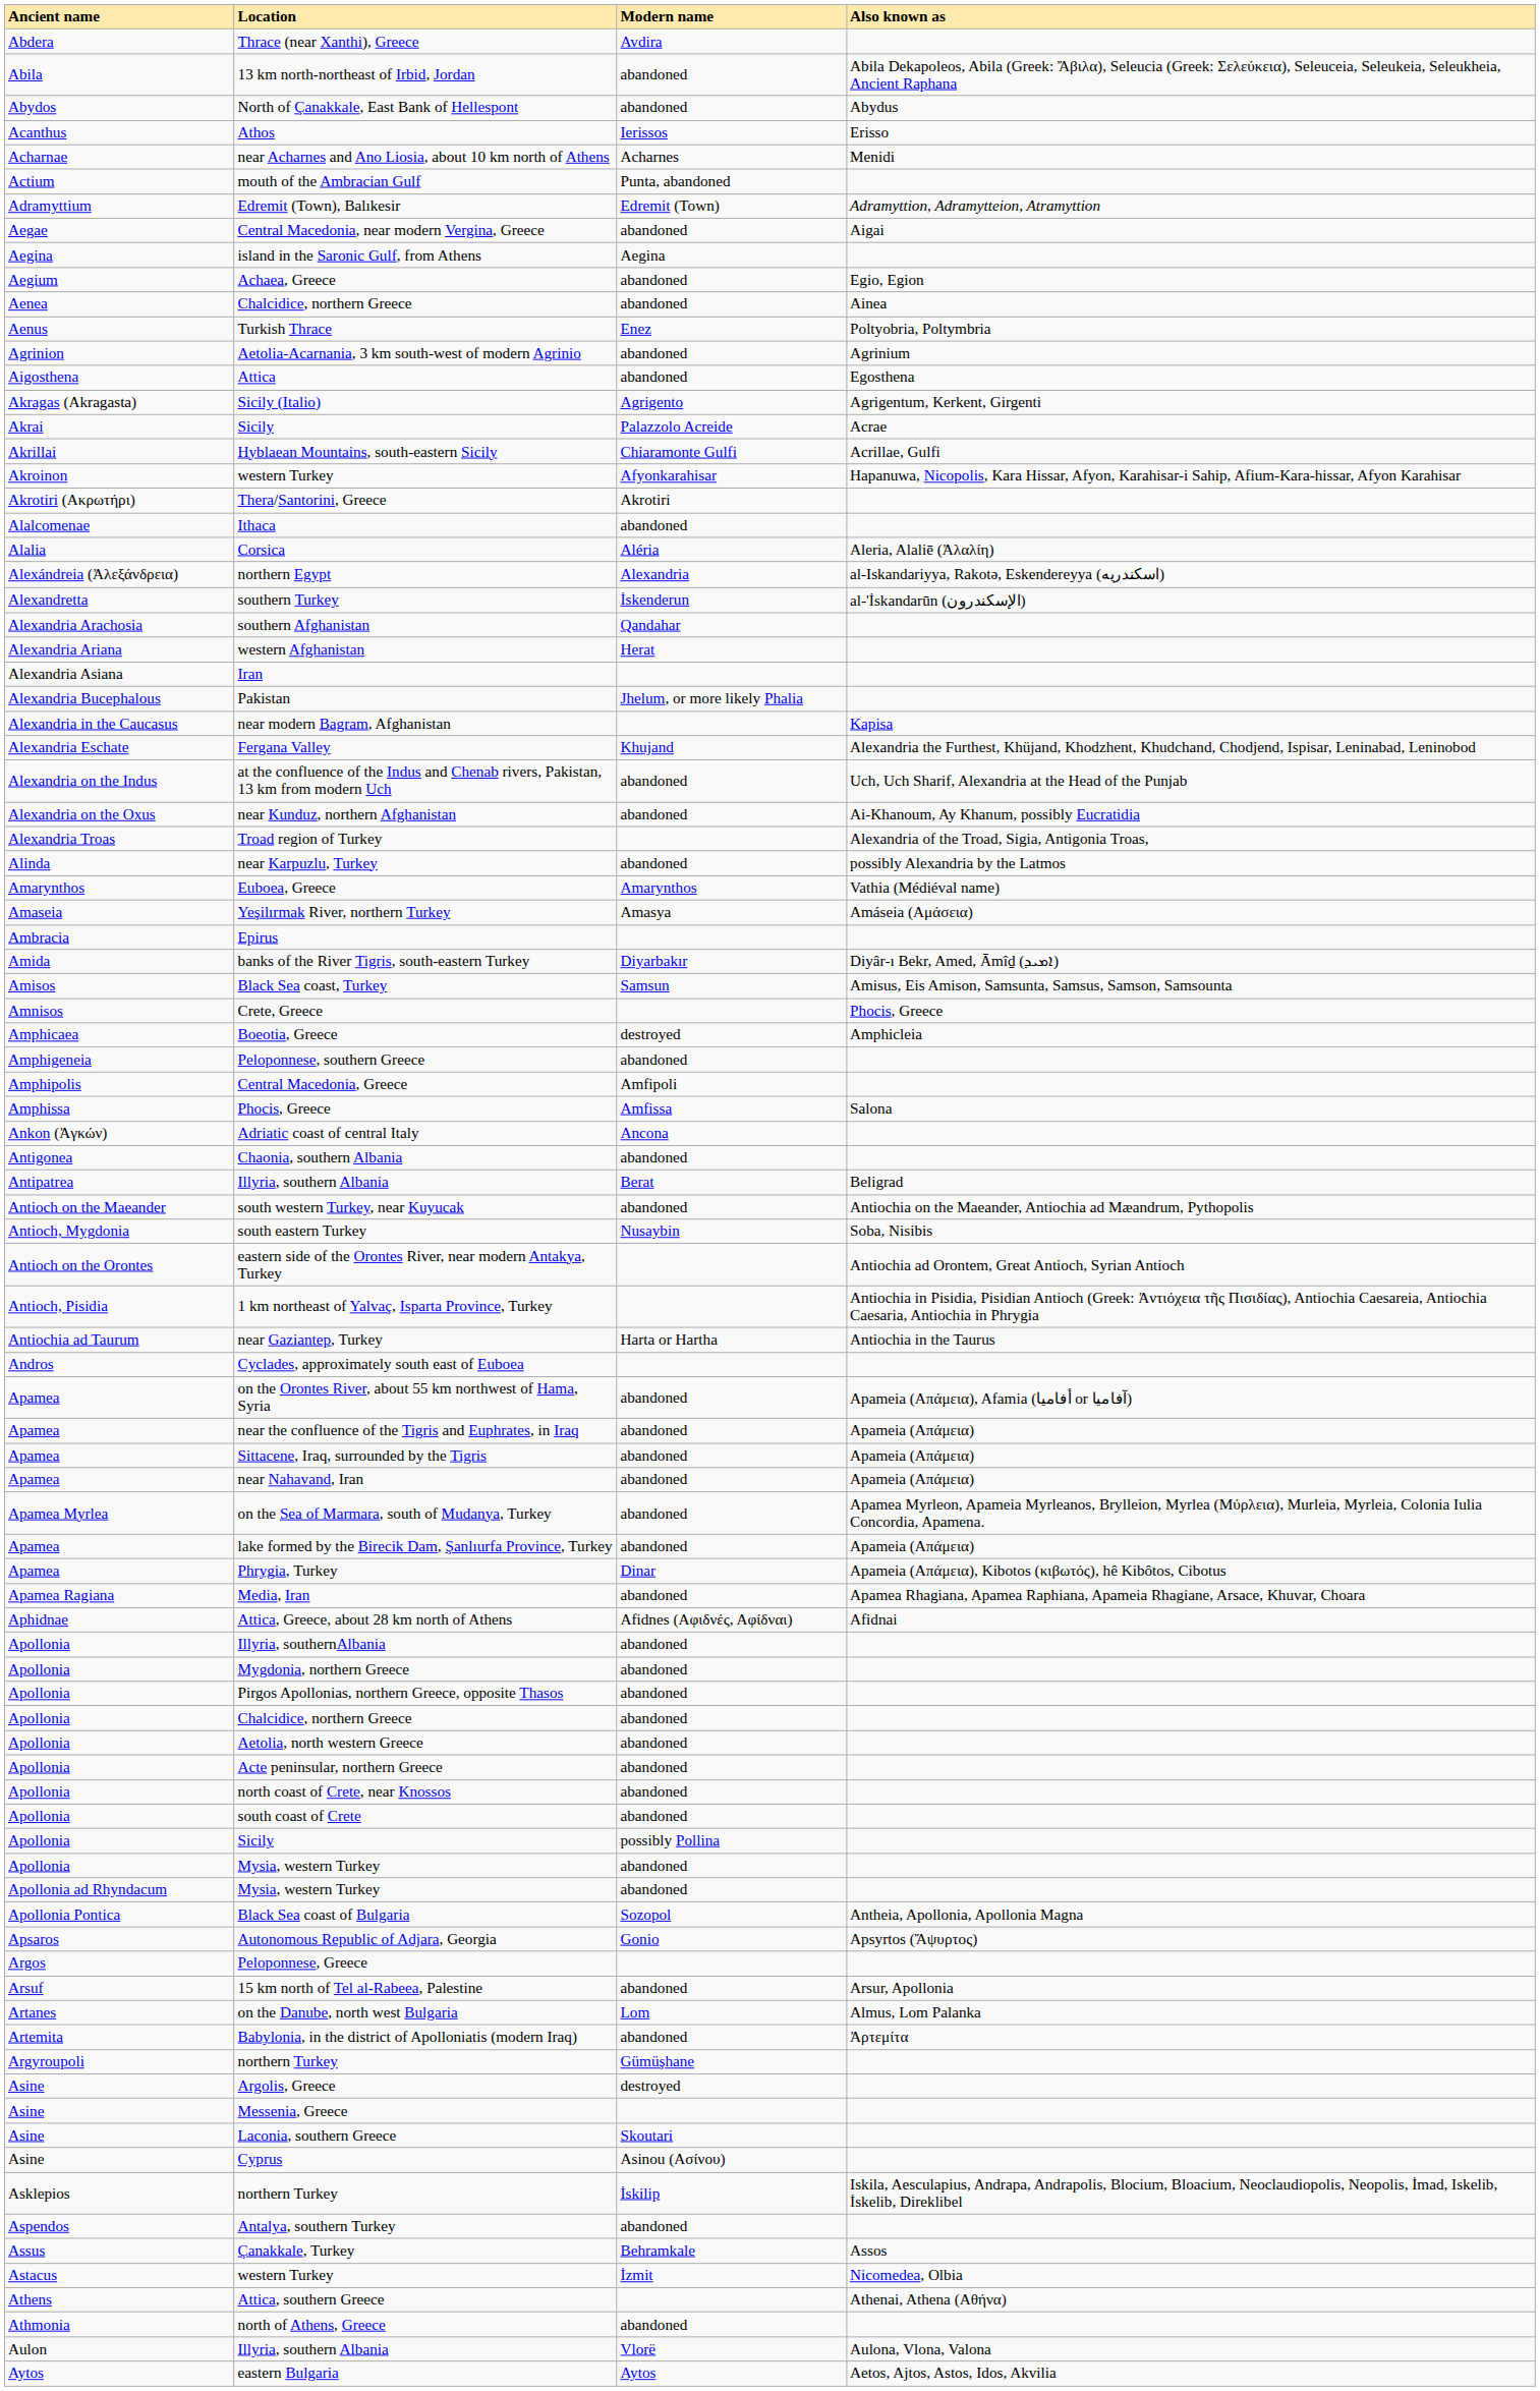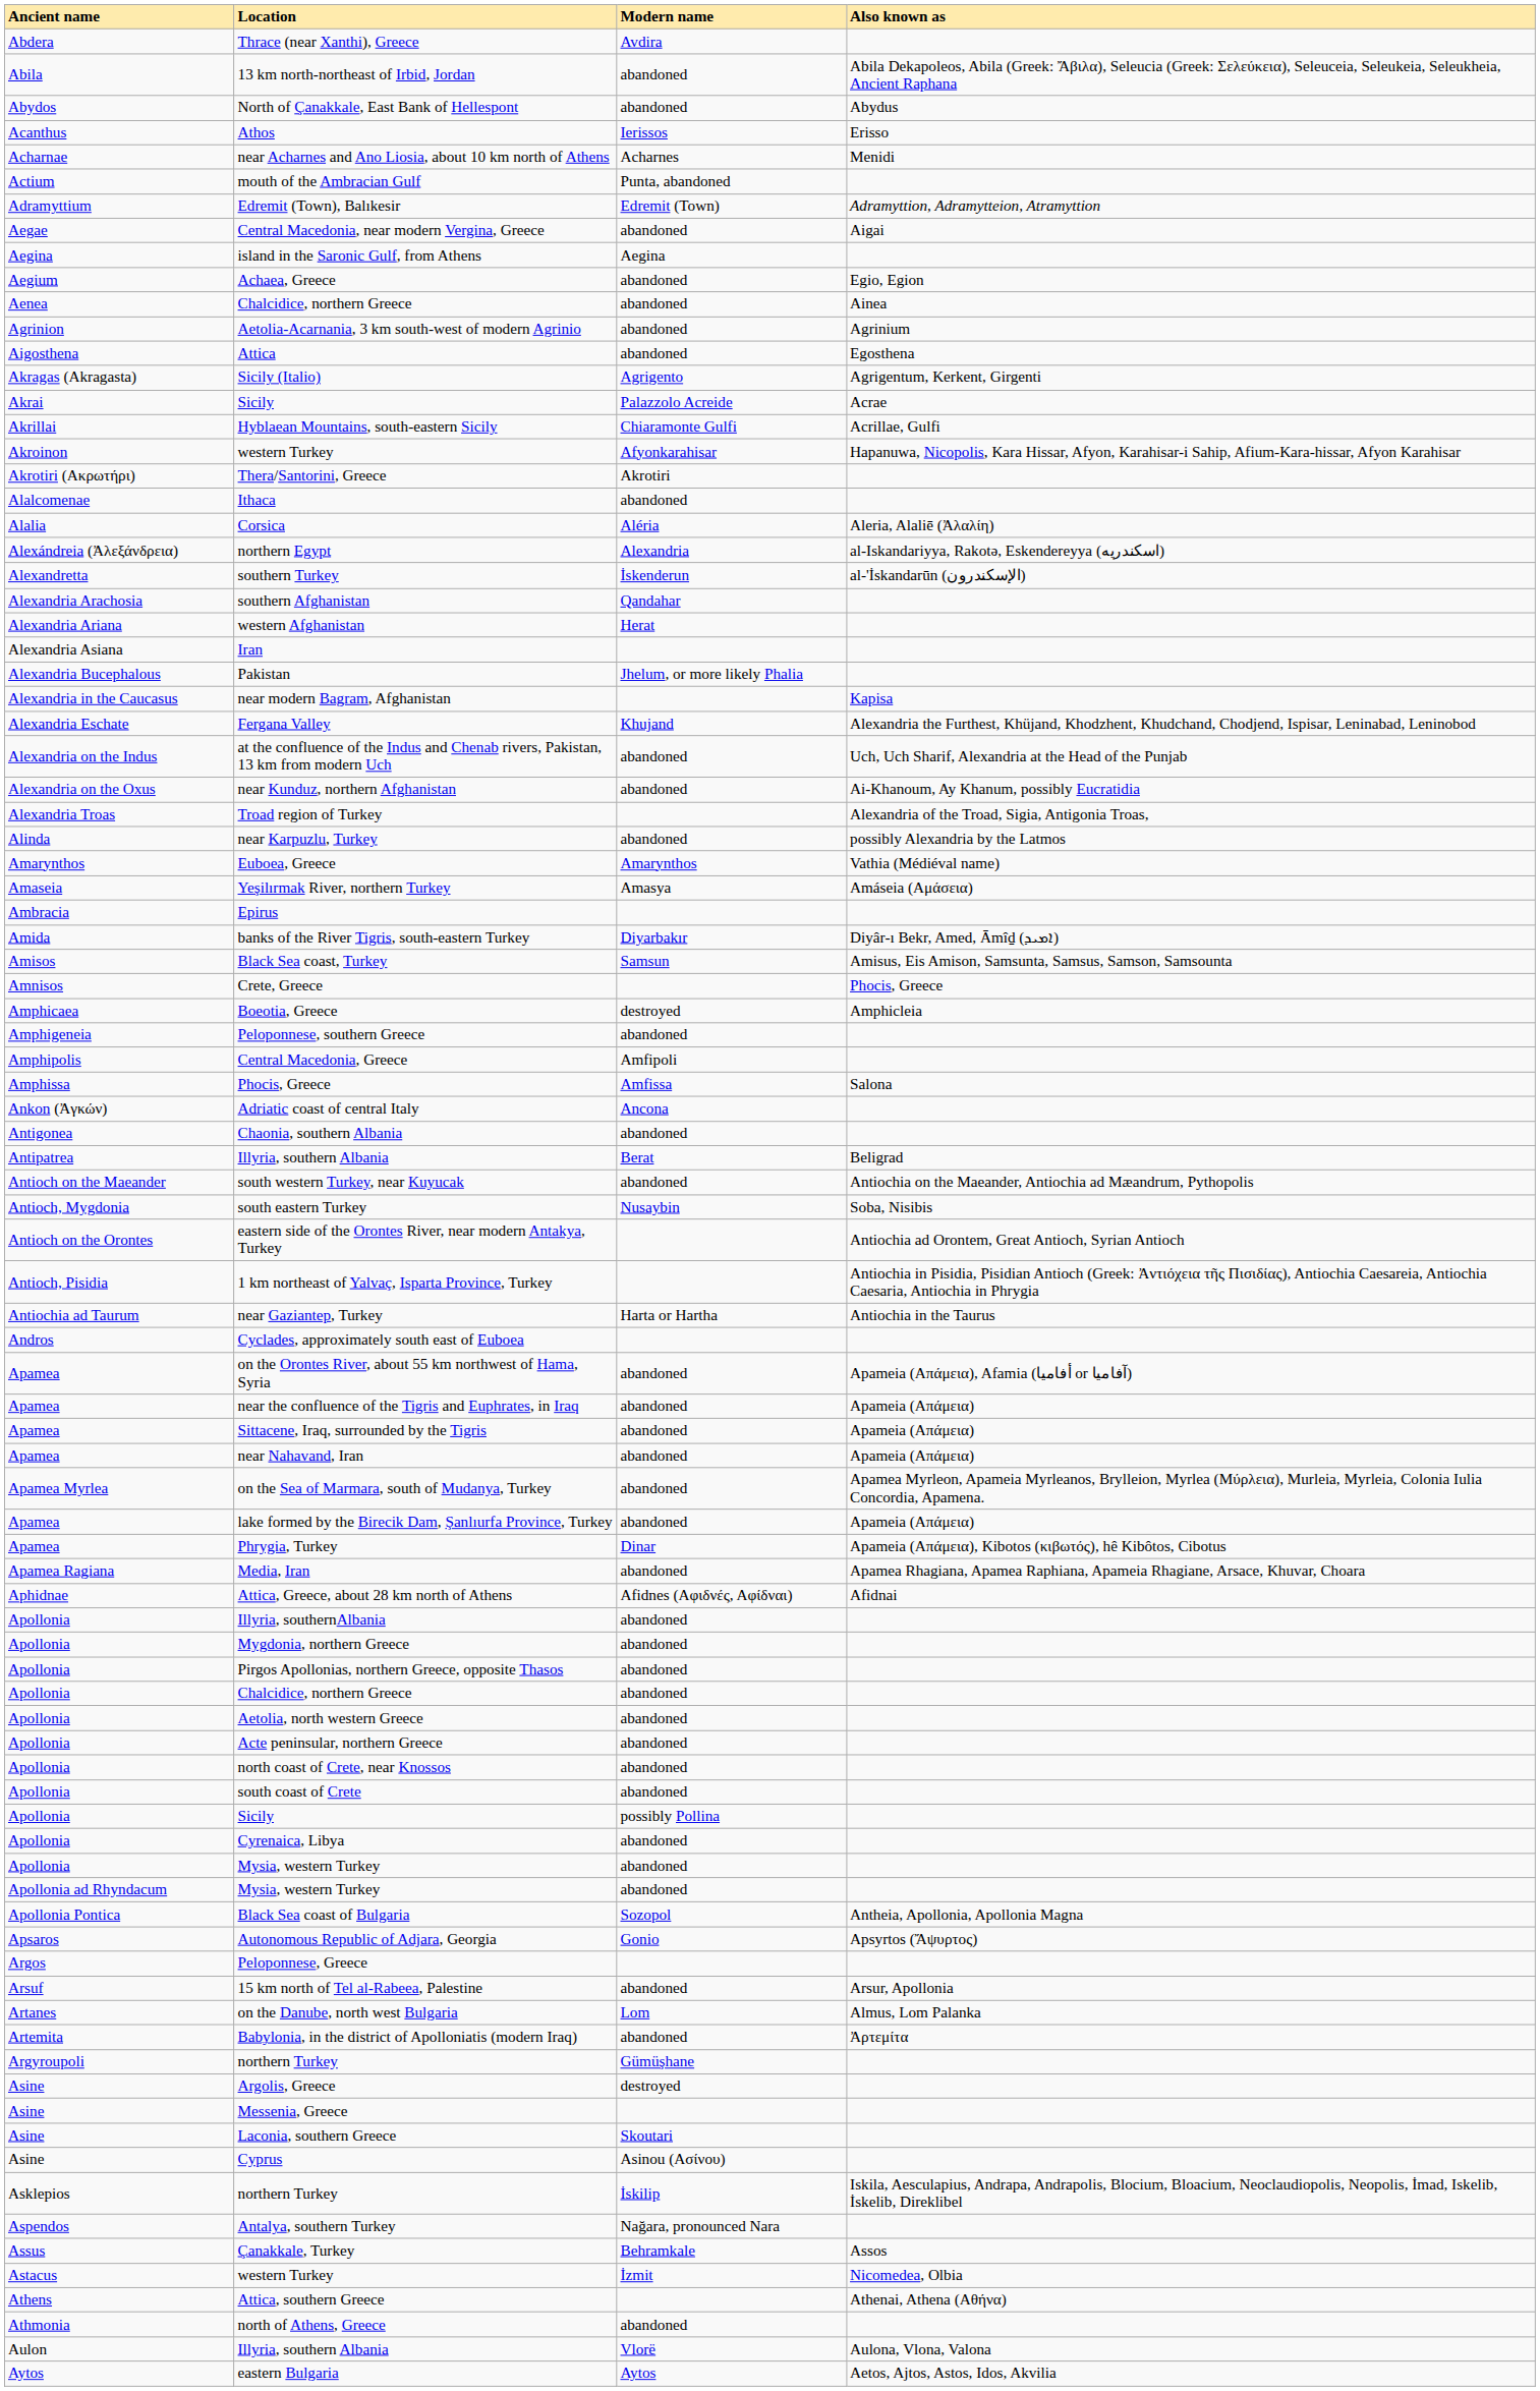- row: Aenus | Turkish Thrace | Enez | Poltyobria, Poltymbria
+ row: Apollonia | Cyrenaica, Libya | abandoned
Antalya, southern Turkey | Modern name: abandoned -> Nağara, pronounced Nara
